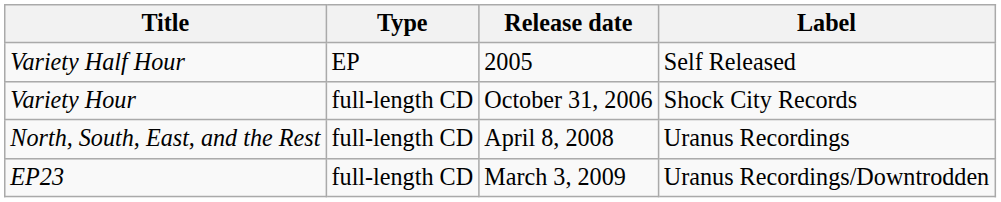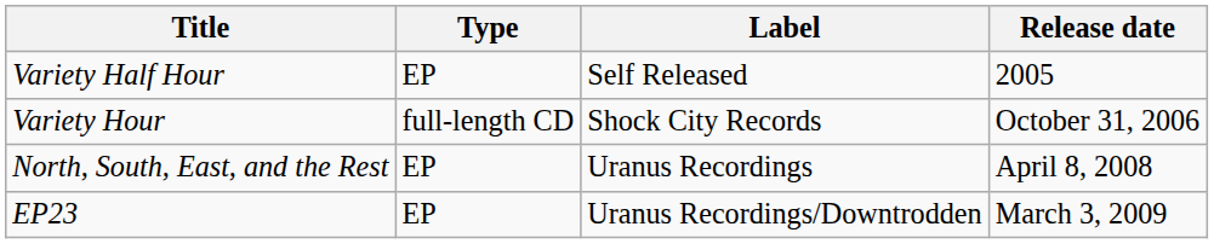columns swapped: Label <-> Release date
North, South, East, and the Rest | Type: full-length CD -> EP
EP23 | Type: full-length CD -> EP
